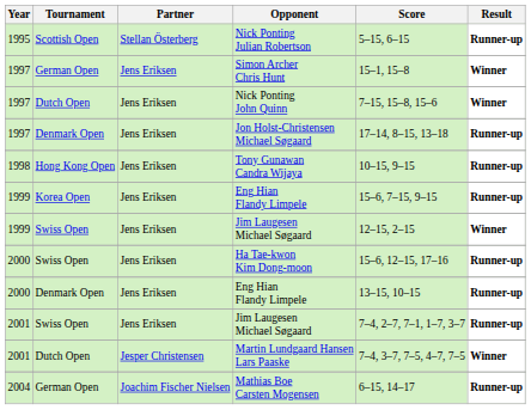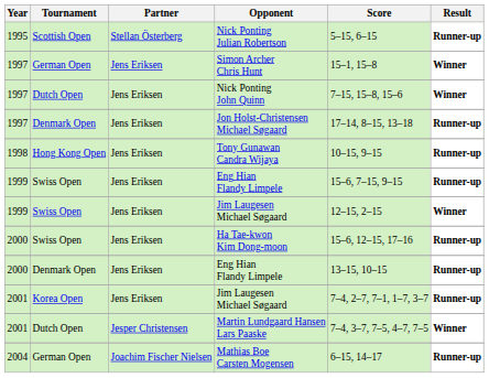1999 / Eng Hian Flandy Limpele | Tournament: Korea Open -> Swiss Open
2001 / Jim Laugesen Michael Søgaard | Tournament: Swiss Open -> Korea Open
